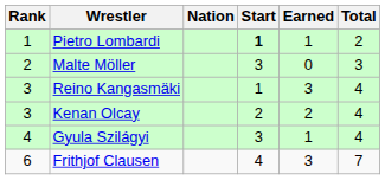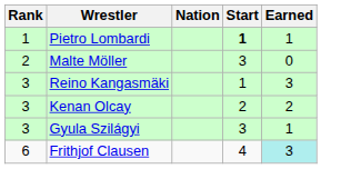- column: Total | 2 | 3 | 4 | 4 | 4 | 7
Gyula Szilágyi | Rank: 4 -> 3
Frithjof Clausen | Earned: no background -> paleturquoise background
